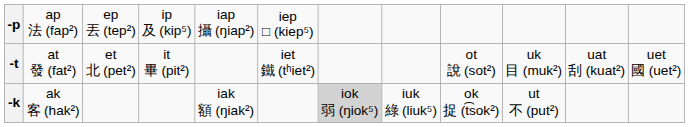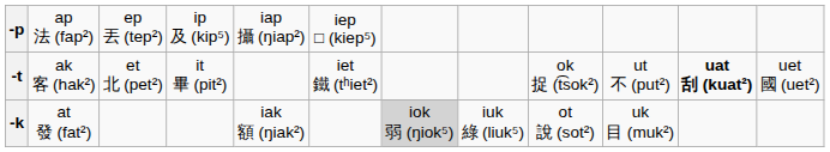-t | column 2: at 發 (fat²) -> ak 客 (hak²)
-t | column 9: ot 說 (sot²) -> ok 捉 (t͡sok²)
-t | column 10: uk 目 (muk²) -> ut 不 (put²)
-t | column 11: normal -> bold
-k | column 2: ak 客 (hak²) -> at 發 (fat²)
-k | column 9: ok 捉 (t͡sok²) -> ot 說 (sot²)
-k | column 10: ut 不 (put²) -> uk 目 (muk²)
